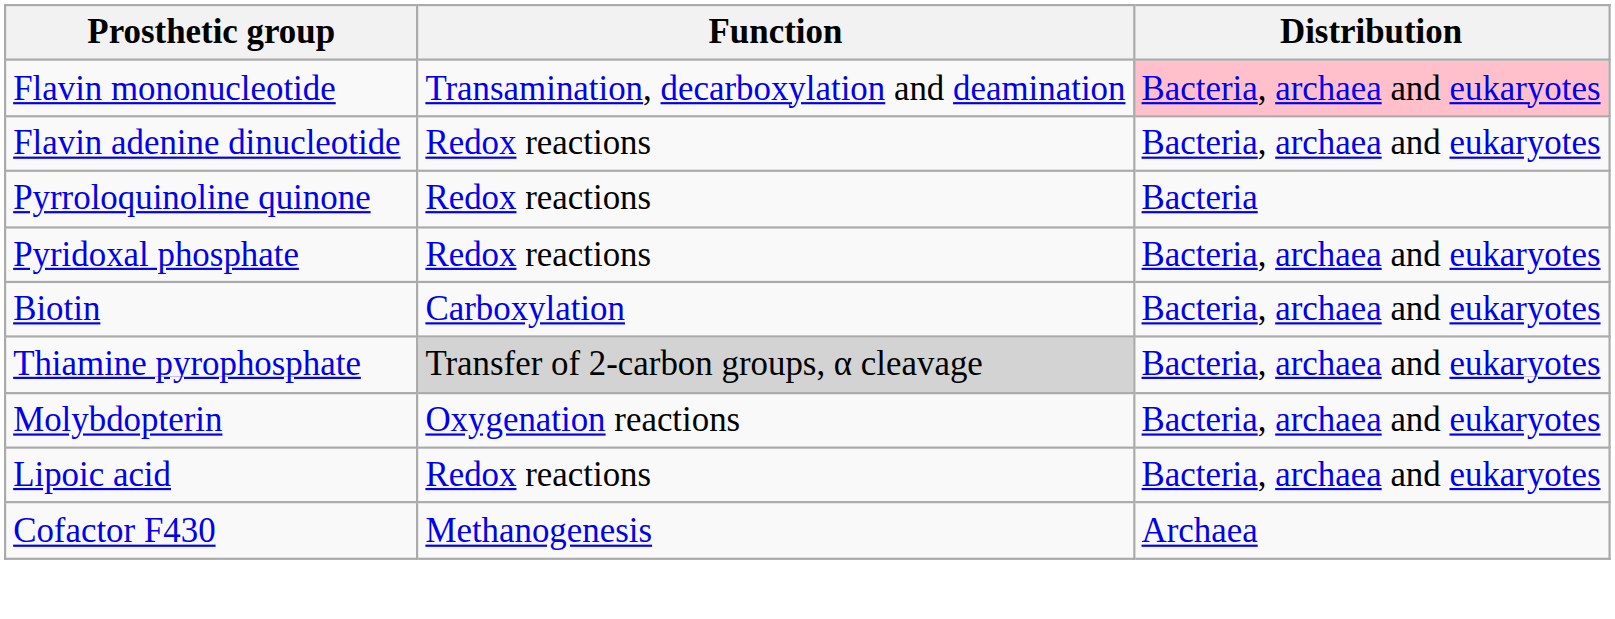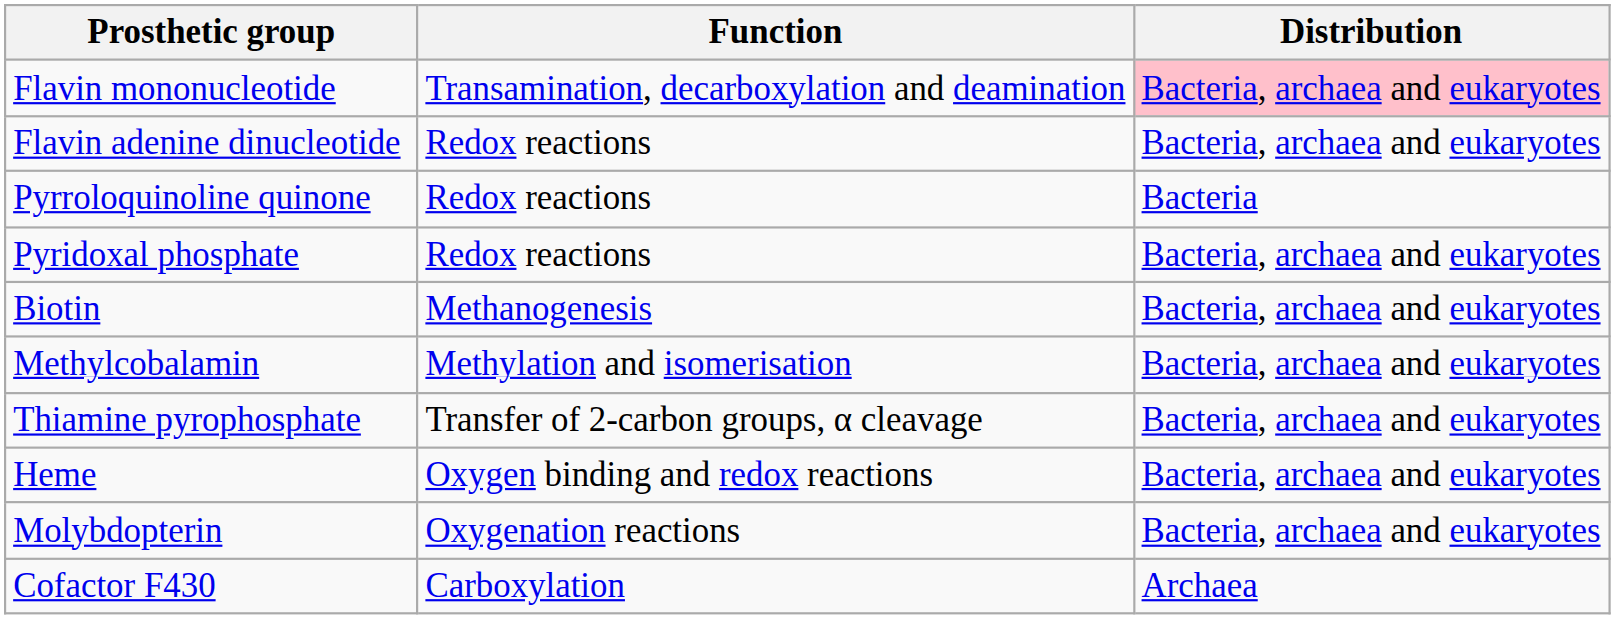Biotin | Function: Carboxylation -> Methanogenesis
+ row: Methylcobalamin | Methylation and isomerisation | Bacteria, archaea and eukaryotes
Thiamine pyrophosphate | Function: lightgrey background -> no background
+ row: Heme | Oxygen binding and redox reactions | Bacteria, archaea and eukaryotes
- row: Lipoic acid | Redox reactions | Bacteria, archaea and eukaryotes
Cofactor F430 | Function: Methanogenesis -> Carboxylation
